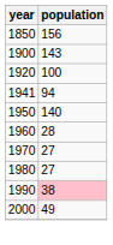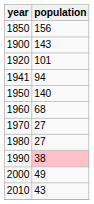1920 | population: 100 -> 101
1960 | population: 28 -> 68
+ row: 2010 | 43
